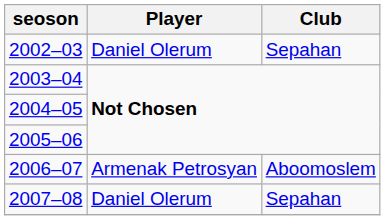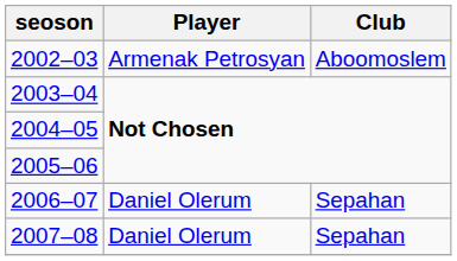2002–03 | Player: Daniel Olerum -> Armenak Petrosyan
2002–03 | Club: Sepahan -> Aboomoslem
2006–07 | Player: Armenak Petrosyan -> Daniel Olerum
2006–07 | Club: Aboomoslem -> Sepahan
